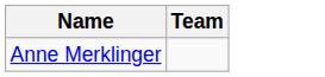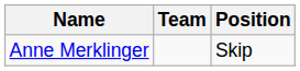+ column: Position | Skip
